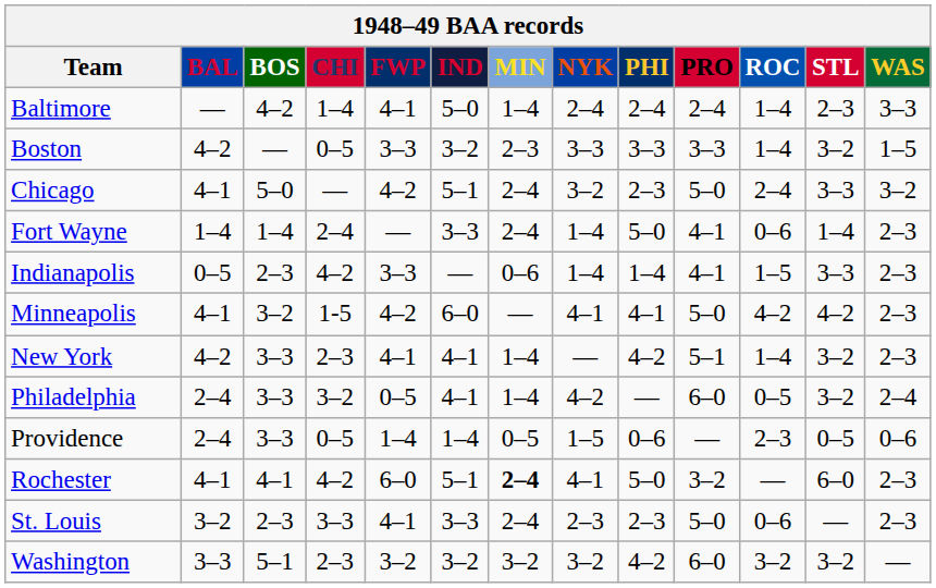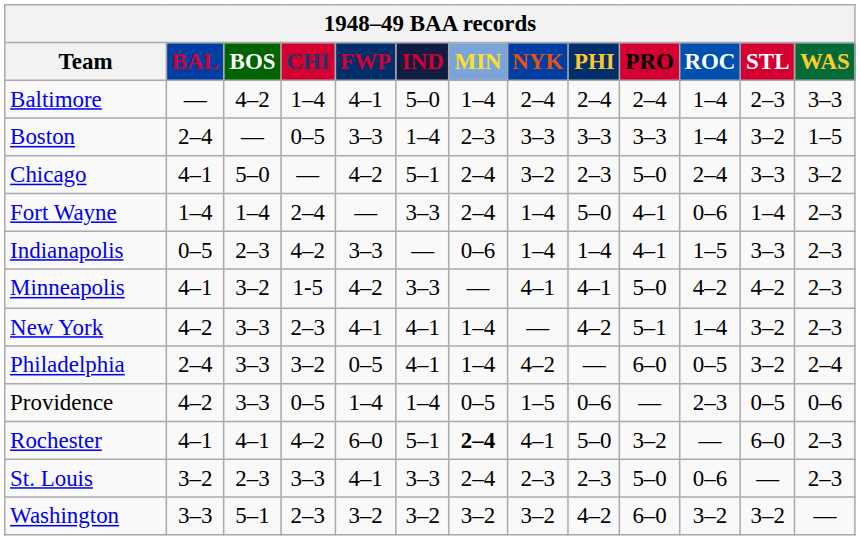Boston | BAL: 4–2 -> 2–4
Boston | IND: 3–2 -> 1–4
Minneapolis | IND: 6–0 -> 3–3
Providence | BAL: 2–4 -> 4–2
